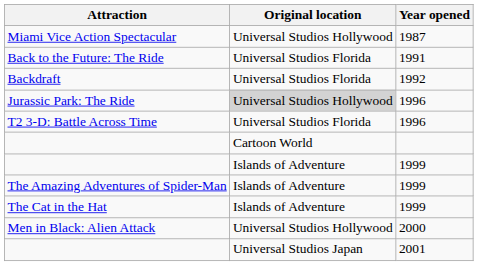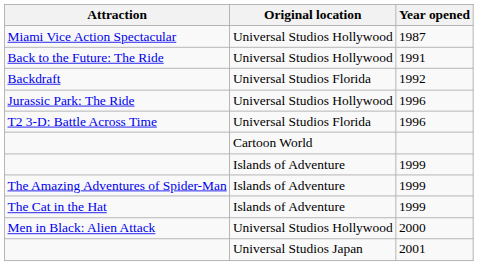Back to the Future: The Ride | Original location: Universal Studios Florida -> Universal Studios Hollywood
Jurassic Park: The Ride | Original location: lightgrey background -> no background
